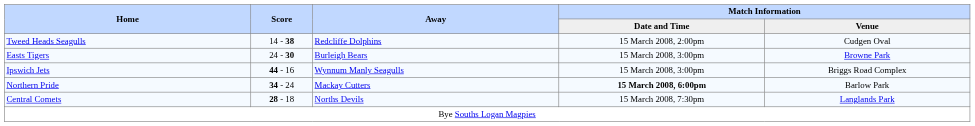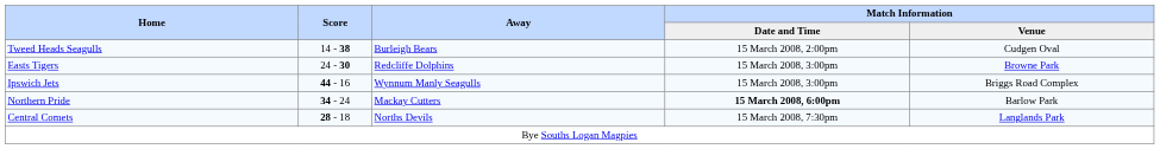Tweed Heads Seagulls | Away: Redcliffe Dolphins -> Burleigh Bears
Easts Tigers | Away: Burleigh Bears -> Redcliffe Dolphins
